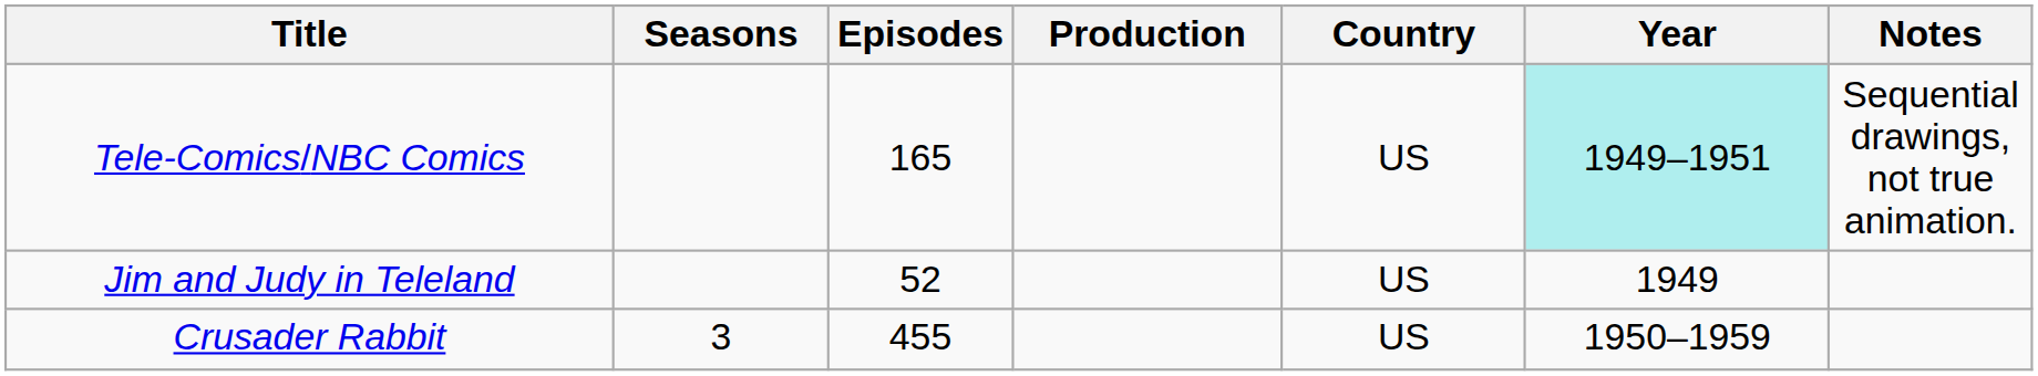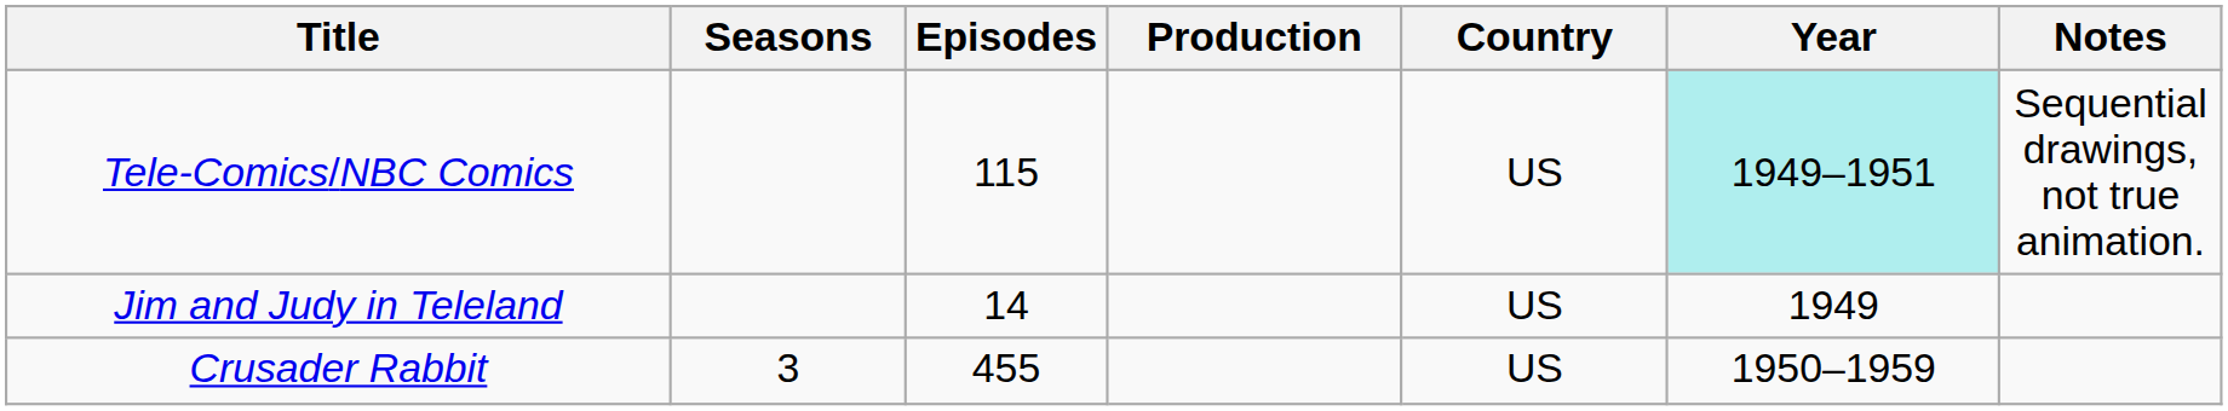Tele-Comics/NBC Comics | Episodes: 165 -> 115
Jim and Judy in Teleland | Episodes: 52 -> 14
